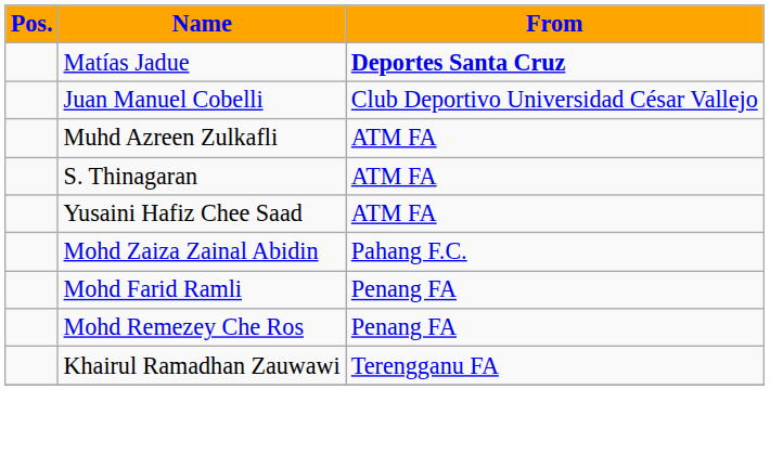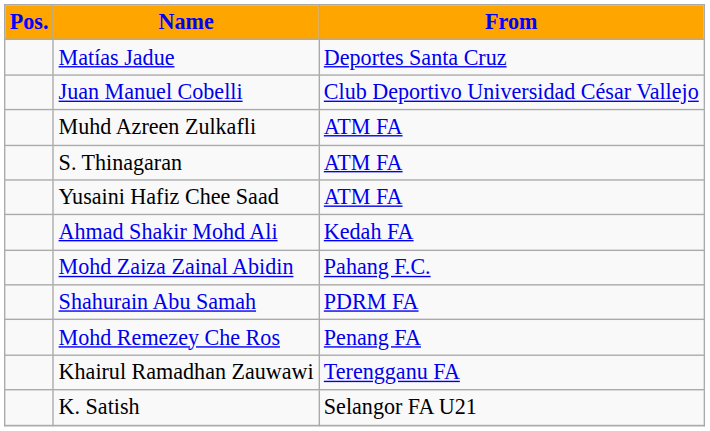Matías Jadue | From: bold -> normal
+ row: Ahmad Shakir Mohd Ali | Kedah FA
+ row: Shahurain Abu Samah | PDRM FA
- row: Mohd Farid Ramli | Penang FA
+ row: K. Satish | Selangor FA U21
